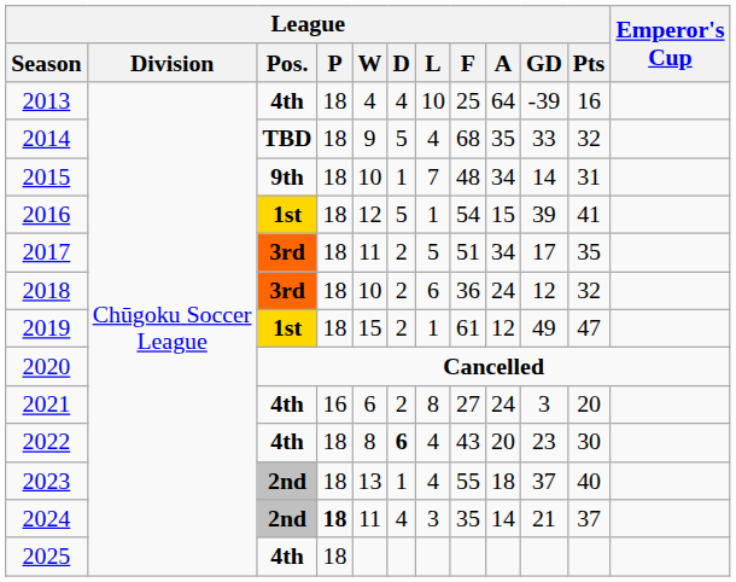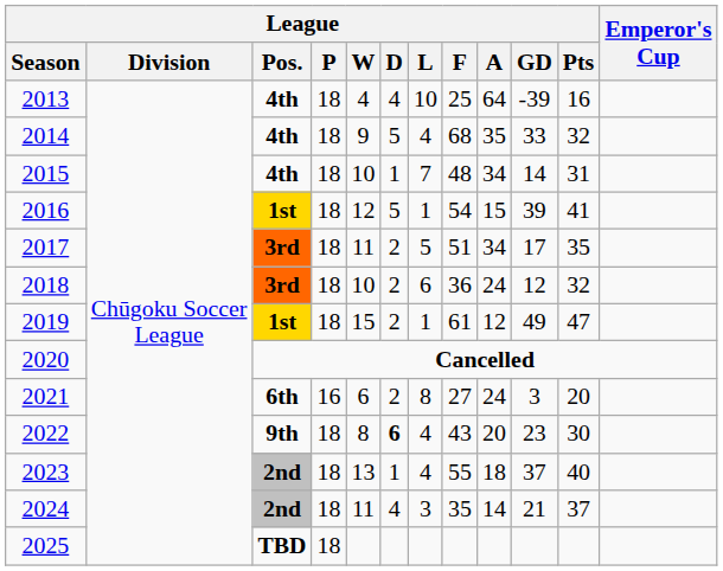2014 | League / Pos.: TBD -> 4th
2015 | League / Pos.: 9th -> 4th
2021 | League / Pos.: 4th -> 6th
2022 | League / Pos.: 4th -> 9th
2024 | League / P: bold -> normal
2025 | League / Pos.: 4th -> TBD
